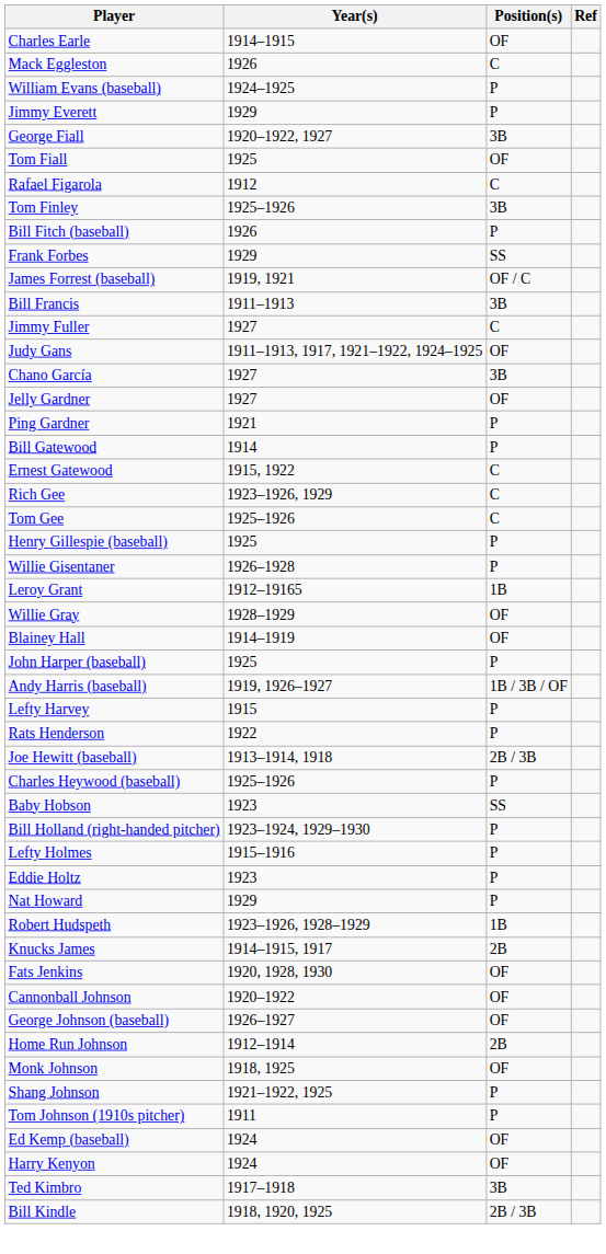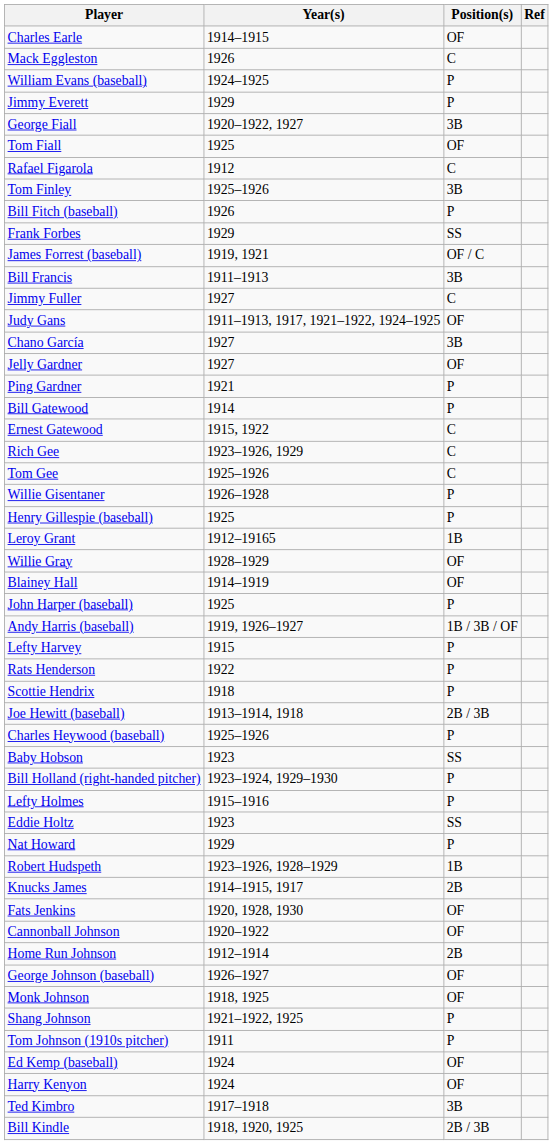rows swapped: Henry Gillespie (baseball) <-> Willie Gisentaner
+ row: Scottie Hendrix | 1918 | P
Eddie Holtz | Position(s): P -> SS
rows swapped: George Johnson (baseball) <-> Home Run Johnson
